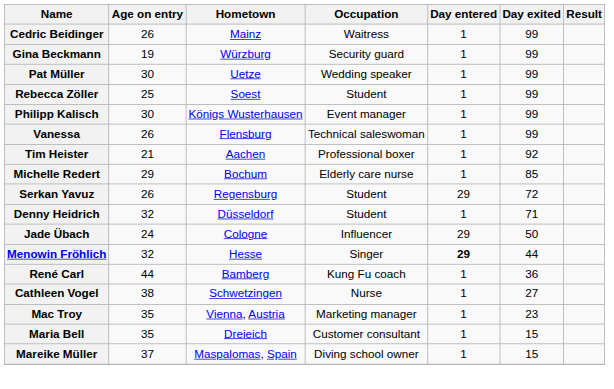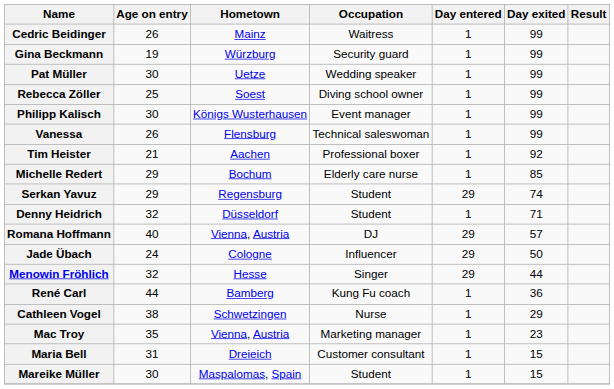Rebecca Zöller | Occupation: Student -> Diving school owner
Serkan Yavuz | Age on entry: 26 -> 29
Serkan Yavuz | Day exited: 72 -> 74
+ row: Romana Hoffmann | 40 | Vienna, Austria | DJ | 29 | 57
Menowin Fröhlich | Day entered: bold -> normal
Cathleen Vogel | Day exited: 27 -> 29
Maria Bell | Age on entry: 35 -> 31
Mareike Müller | Age on entry: 37 -> 30
Mareike Müller | Occupation: Diving school owner -> Student
